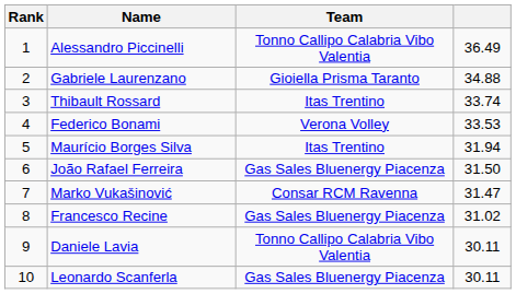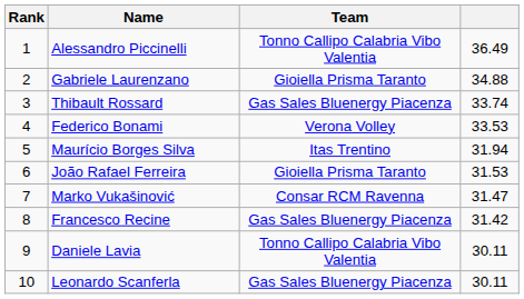Thibault Rossard | Team: Itas Trentino -> Gas Sales Bluenergy Piacenza
João Rafael Ferreira | Team: Gas Sales Bluenergy Piacenza -> Gioiella Prisma Taranto
João Rafael Ferreira | column 4: 31.50 -> 31.53
Francesco Recine | column 4: 31.02 -> 31.42
